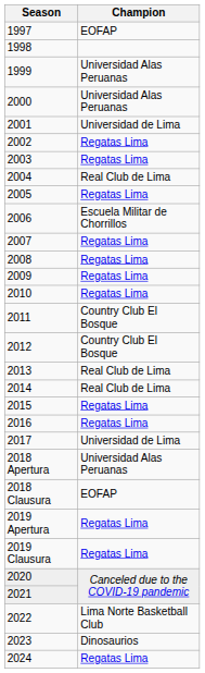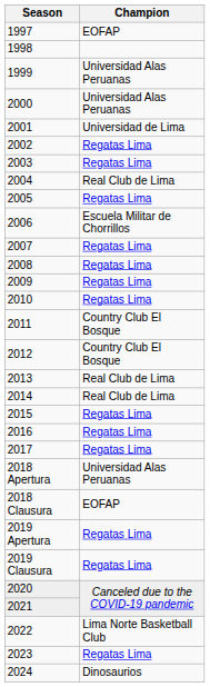2017 | Champion: Universidad de Lima -> Regatas Lima
2023 | Champion: Dinosaurios -> Regatas Lima
2024 | Champion: Regatas Lima -> Dinosaurios
